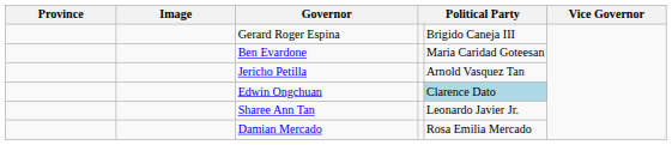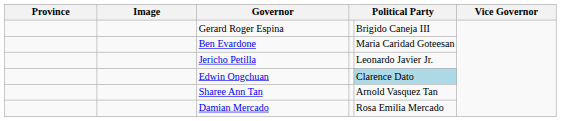Jericho Petilla | column 5: Arnold Vasquez Tan -> Leonardo Javier Jr.
Sharee Ann Tan | column 5: Leonardo Javier Jr. -> Arnold Vasquez Tan
